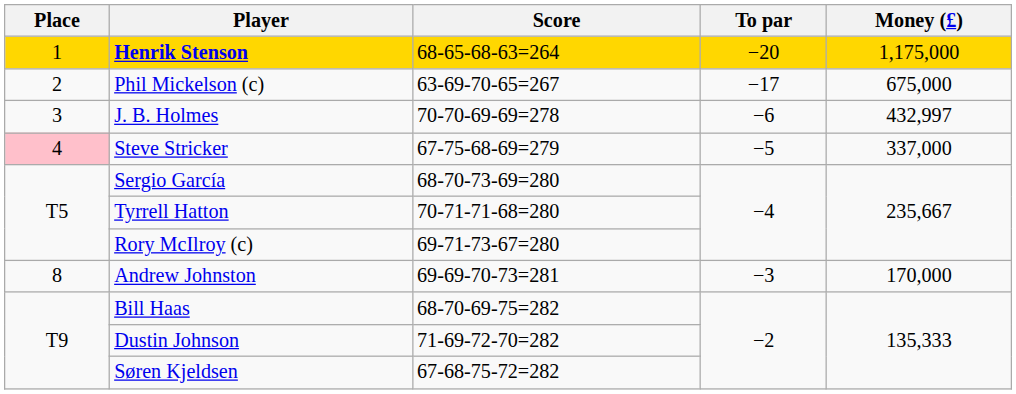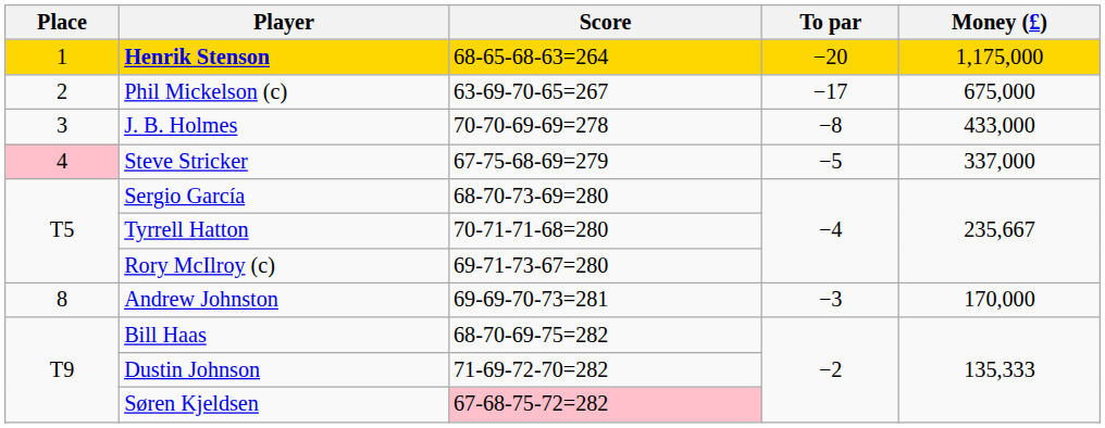J. B. Holmes | To par: −6 -> −8
J. B. Holmes | Money (£): 432,997 -> 433,000
Søren Kjeldsen | Score: no background -> pink background
